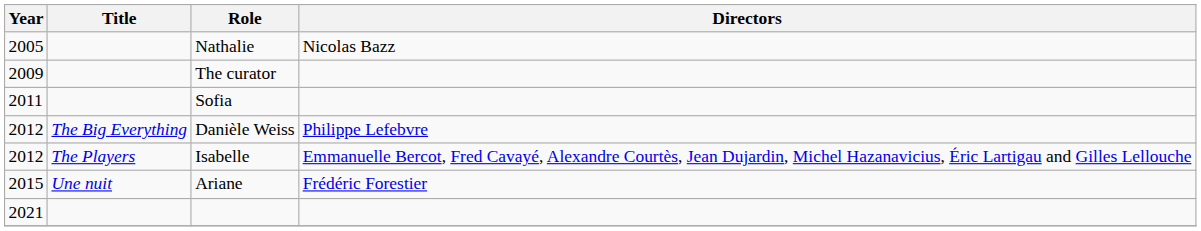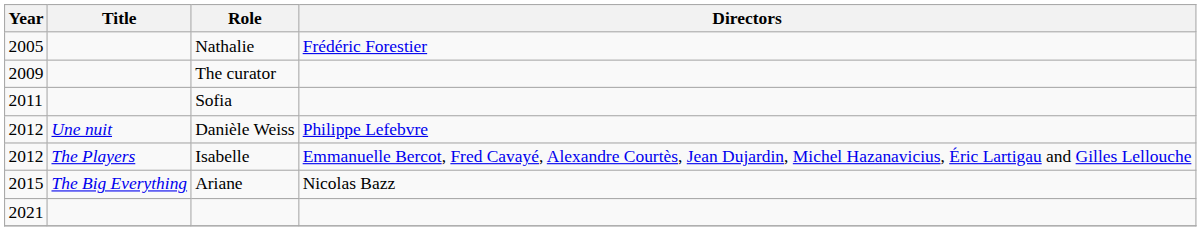Nathalie | Directors: Nicolas Bazz -> Frédéric Forestier
Danièle Weiss | Title: The Big Everything -> Une nuit
Ariane | Title: Une nuit -> The Big Everything
Ariane | Directors: Frédéric Forestier -> Nicolas Bazz
